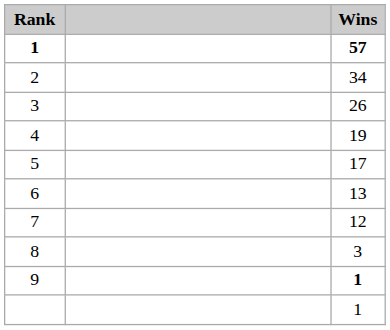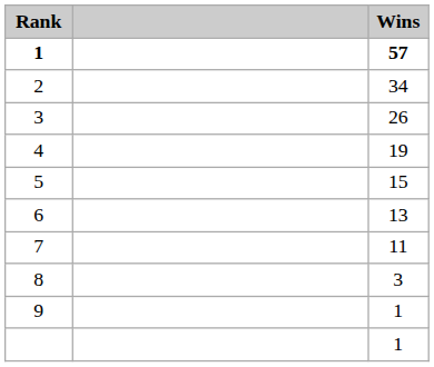5 | Wins: 17 -> 15
7 | Wins: 12 -> 11
9 | Wins: bold -> normal
